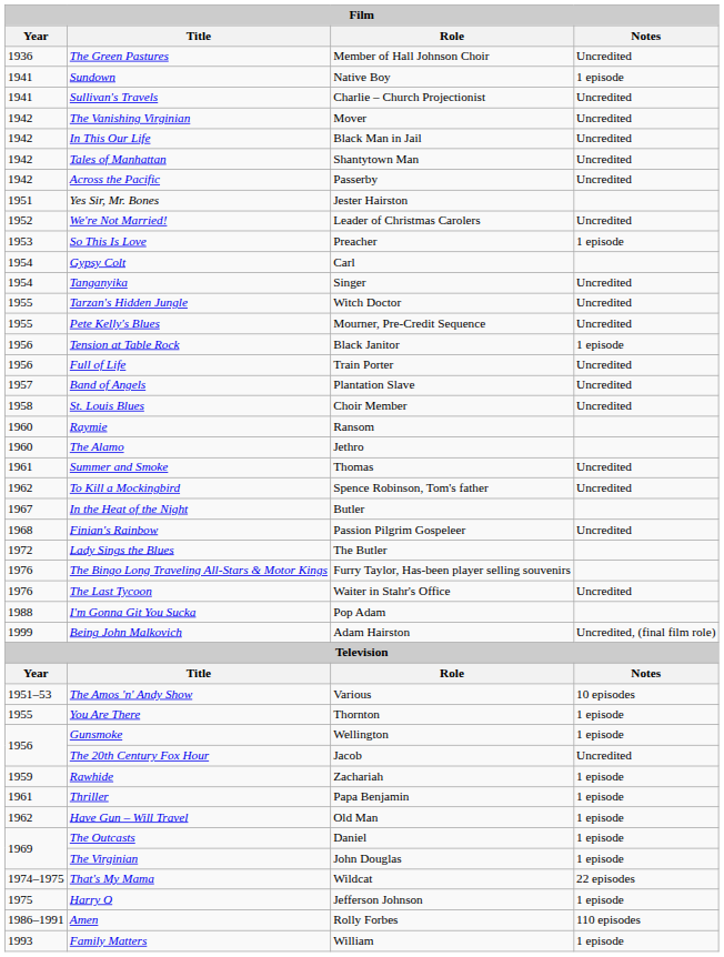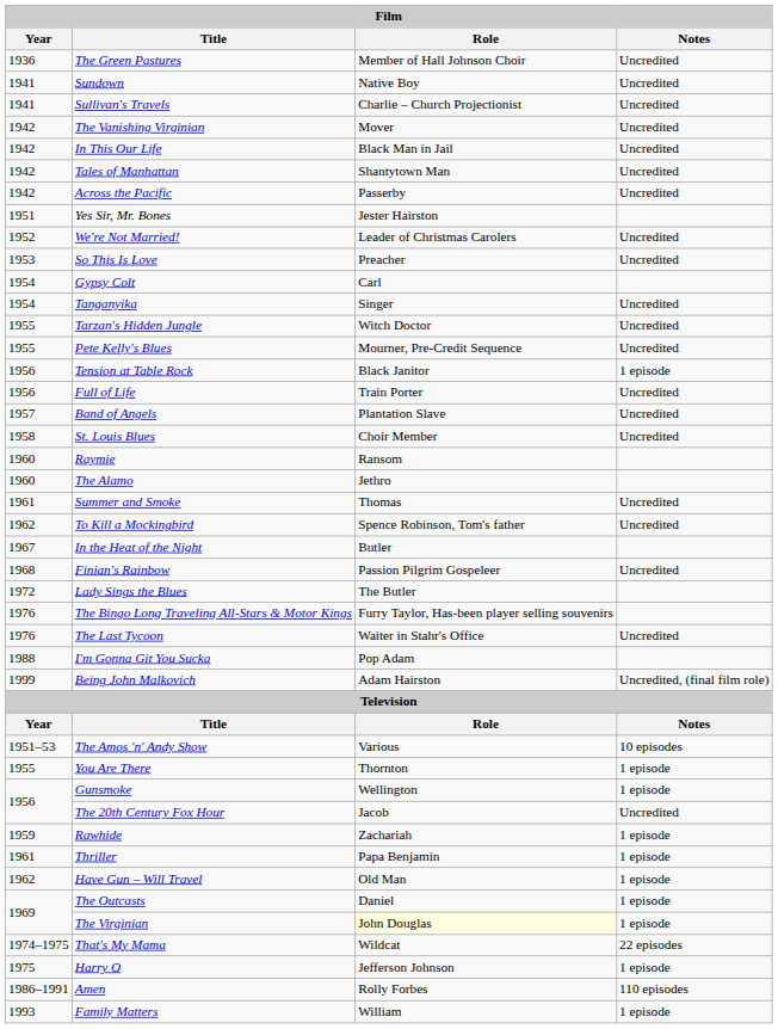Sundown | Notes: 1 episode -> Uncredited
So This Is Love | Notes: 1 episode -> Uncredited
The Virginian | Role: no background -> lightyellow background
